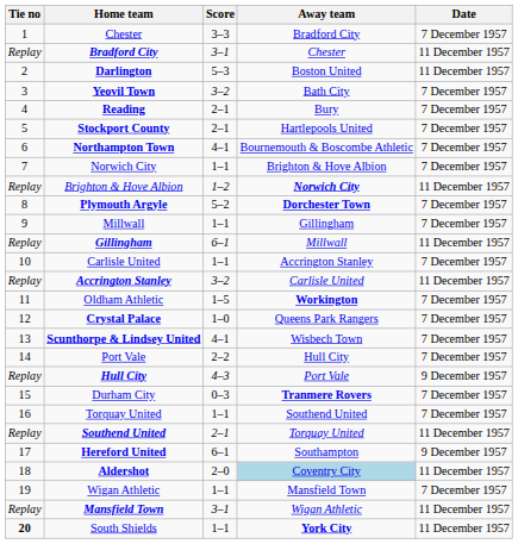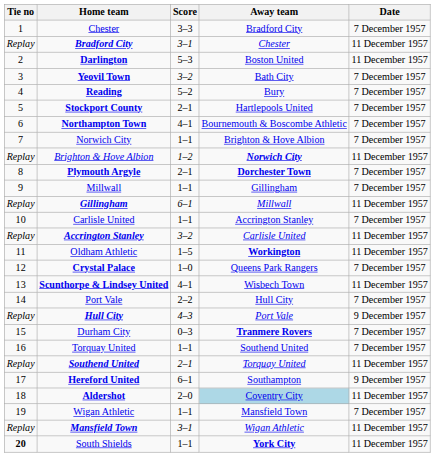Reading | Score: 2–1 -> 5–2
Plymouth Argyle | Score: 5–2 -> 2–1
Oldham Athletic | Date: 7 December 1957 -> 11 December 1957
Scunthorpe & Lindsey United | Date: 7 December 1957 -> 11 December 1957
